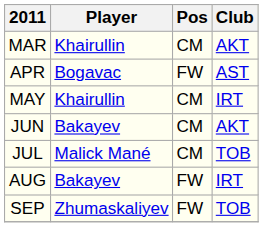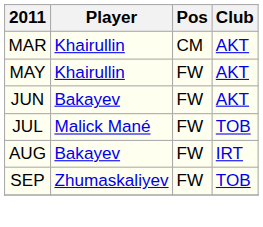- row: APR | Bogavac | FW | AST
MAY | Pos: CM -> FW
MAY | Club: IRT -> AKT
JUN | Pos: CM -> FW
JUL | Pos: CM -> FW
